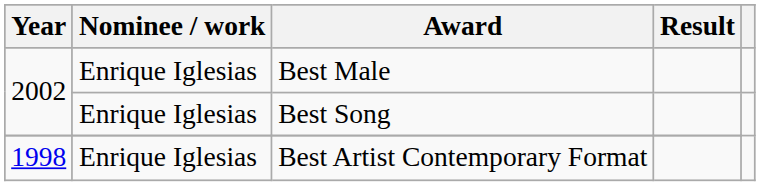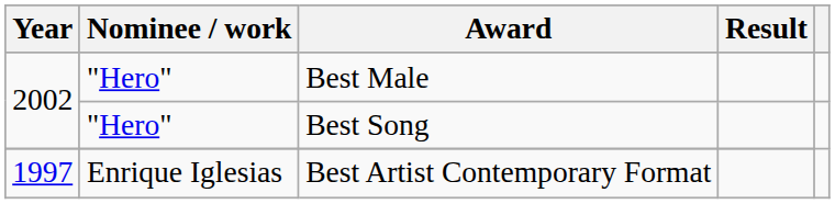Best Male | Nominee / work: Enrique Iglesias -> "Hero"
Best Song | Nominee / work: Enrique Iglesias -> "Hero"
Best Artist Contemporary Format | Year: 1998 -> 1997
